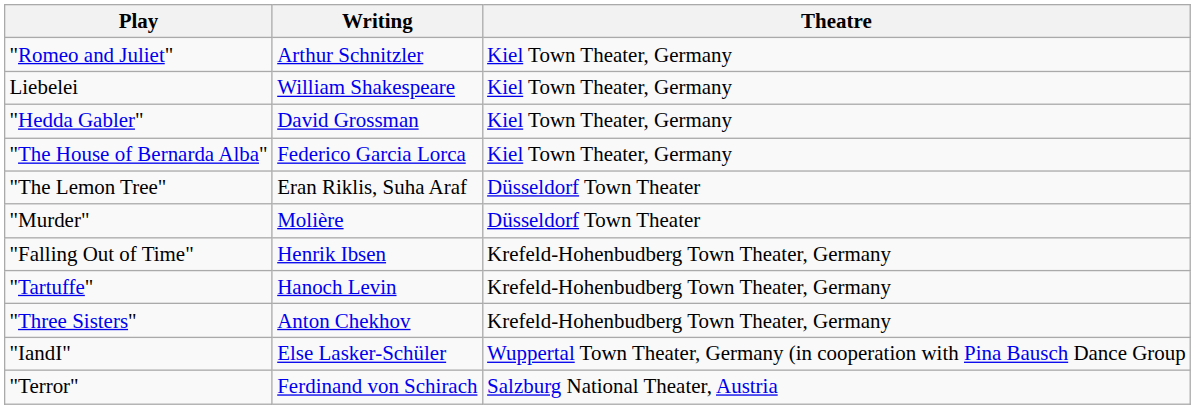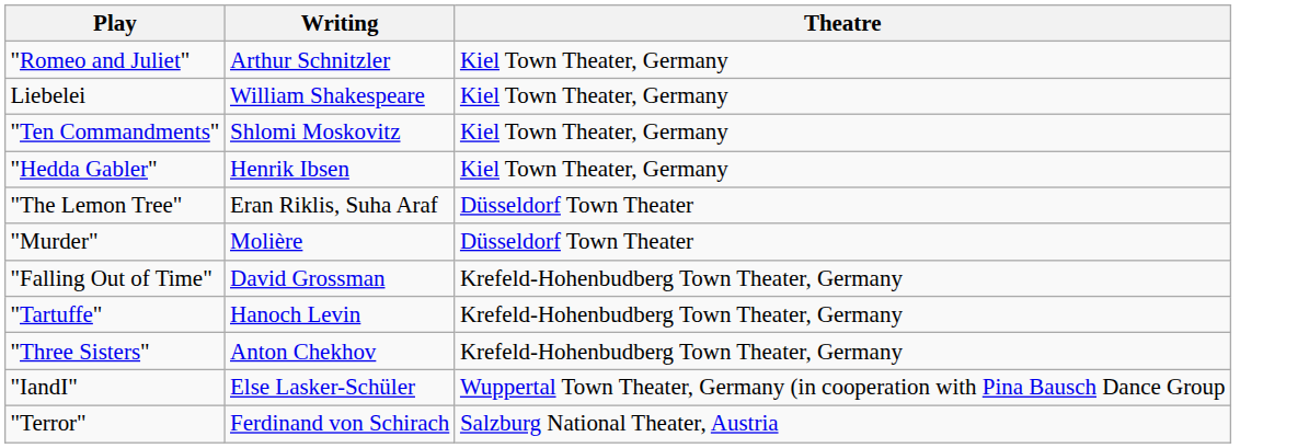+ row: "Ten Commandments" | Shlomi Moskovitz | Kiel Town Theater, Germany
"Hedda Gabler" | Writing: David Grossman -> Henrik Ibsen
- row: "The House of Bernarda Alba" | Federico Garcia Lorca | Kiel Town Theater, Germany
"Falling Out of Time" | Writing: Henrik Ibsen -> David Grossman
